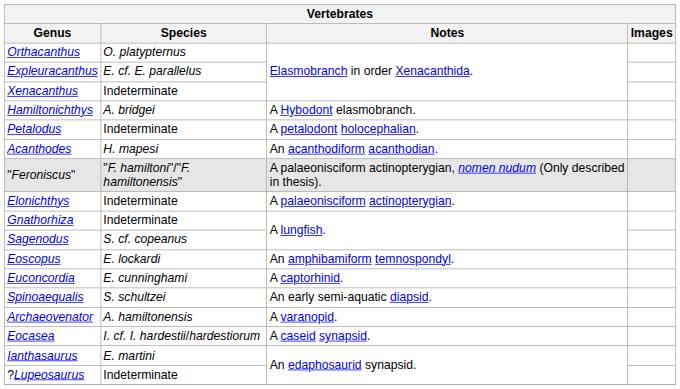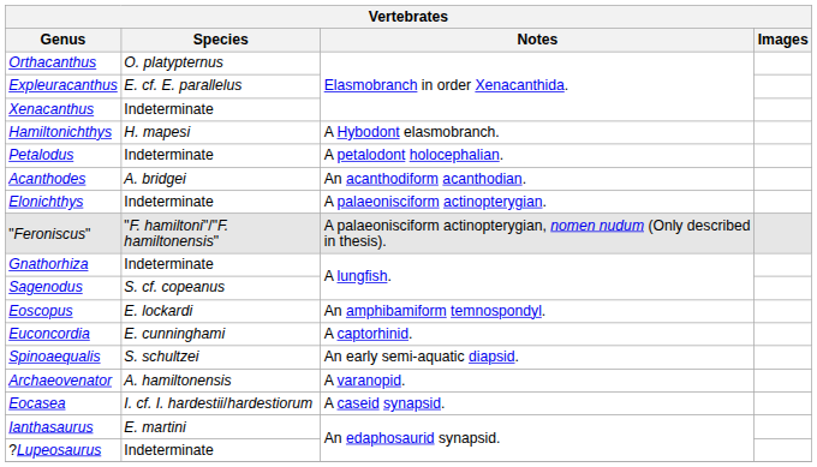Hamiltonichthys | Species: A. bridgei -> H. mapesi
Acanthodes | Species: H. mapesi -> A. bridgei
rows swapped: Elonichthys <-> "Feroniscus"
